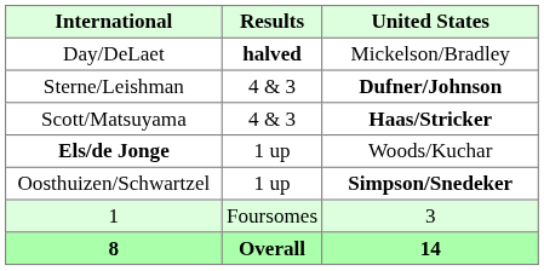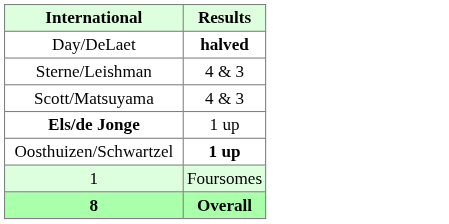- column: United States | Mickelson/Bradley | Dufner/Johnson | Haas/Stricker | Woods/Kuchar | Simpson/Snedeker | 3 | 14
Oosthuizen/Schwartzel | Results: normal -> bold
